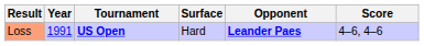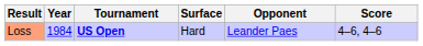Loss | Year: 1991 -> 1984
Loss | Opponent: bold -> normal
